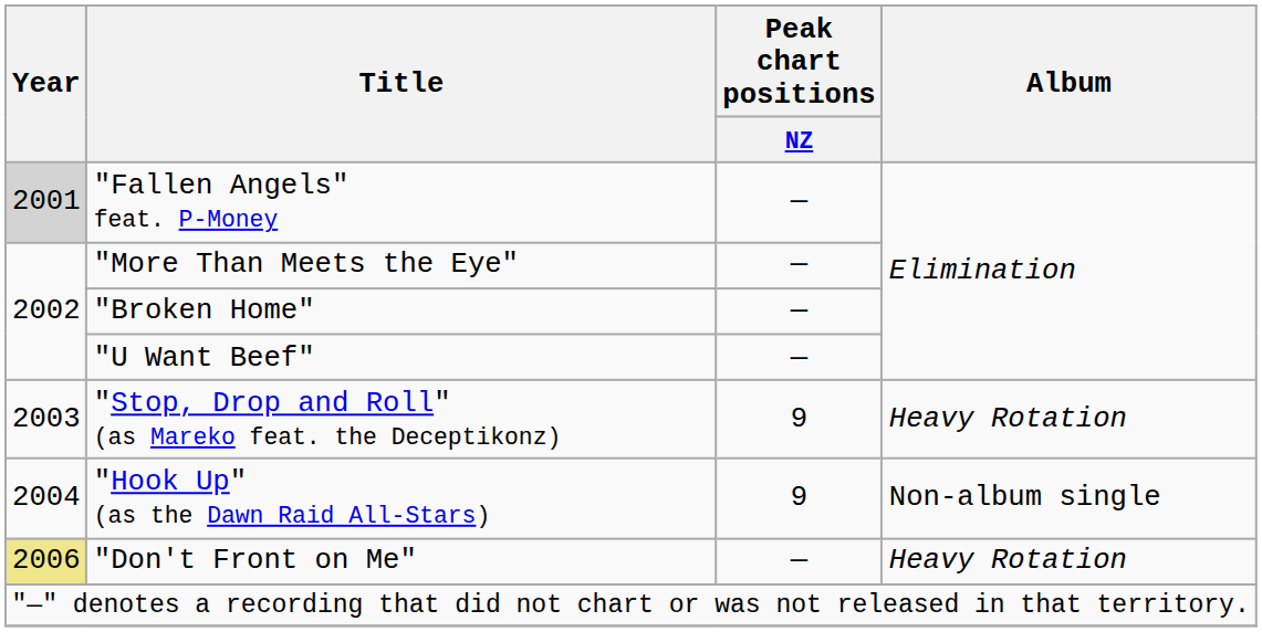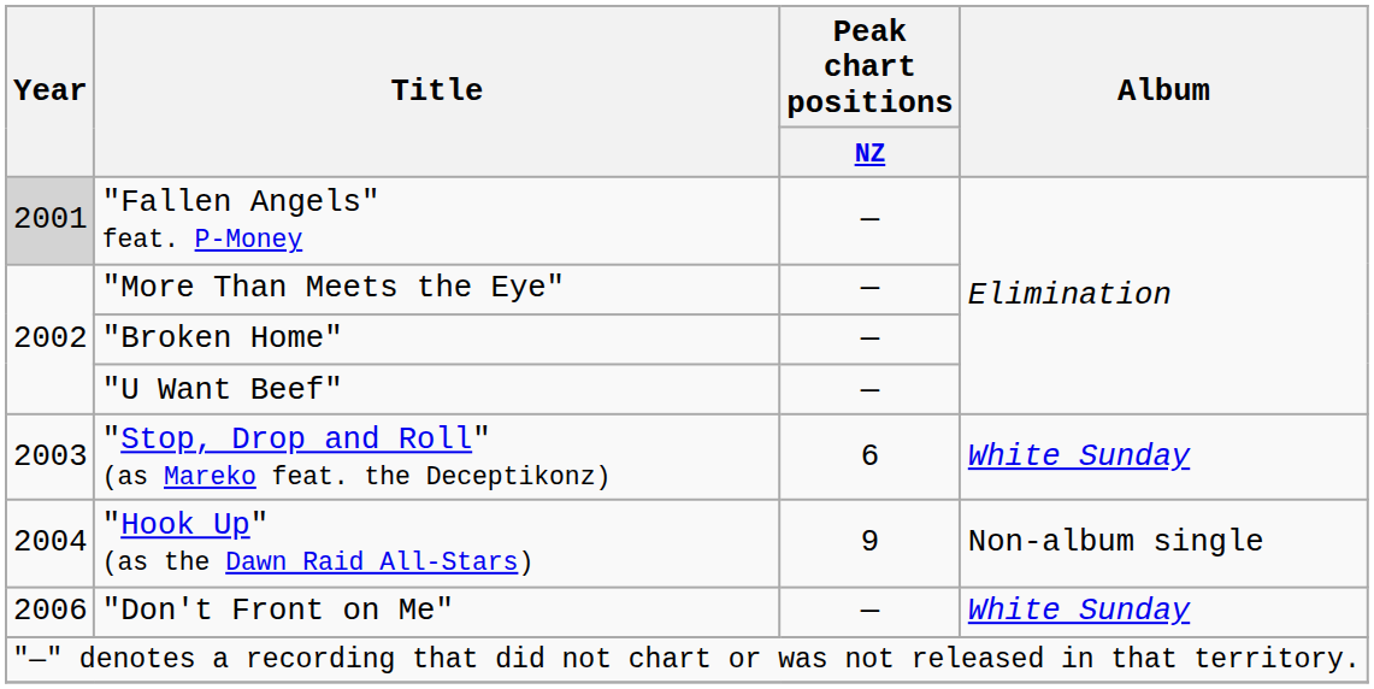"Stop, Drop and Roll" (as Mareko feat. the Deceptikonz) | Peak chart positions / NZ: 9 -> 6
"Stop, Drop and Roll" (as Mareko feat. the Deceptikonz) | Album: Heavy Rotation -> White Sunday
"Don't Front on Me" | Year: khaki background -> no background
"Don't Front on Me" | Album: Heavy Rotation -> White Sunday
